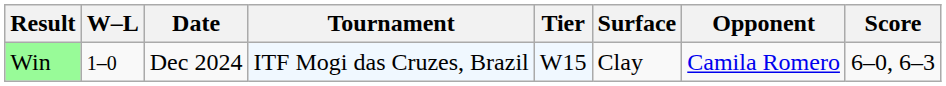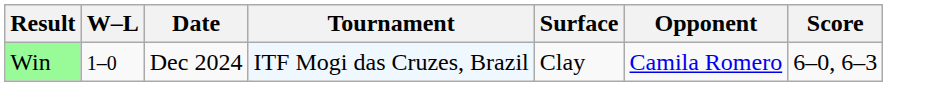- column: Tier | W15
